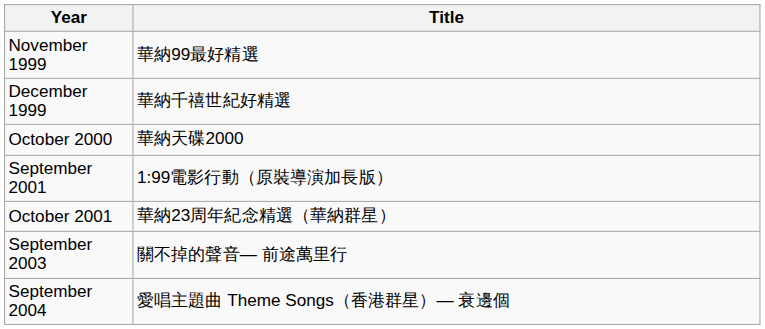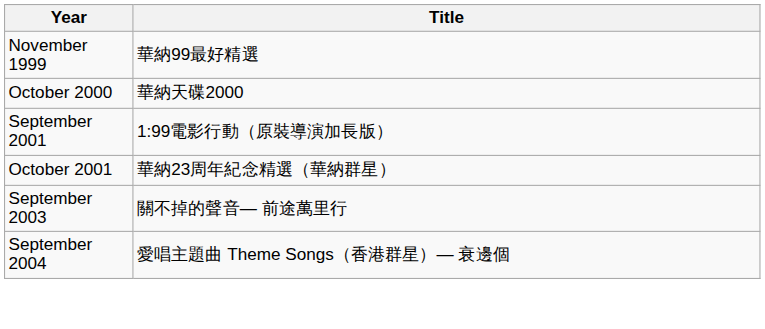- row: December 1999 | 華納千禧世紀好精選
